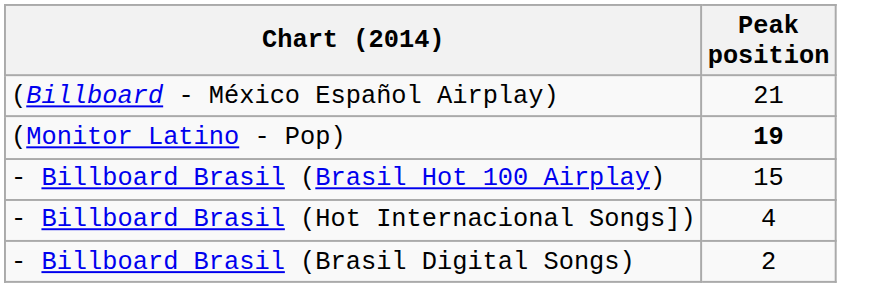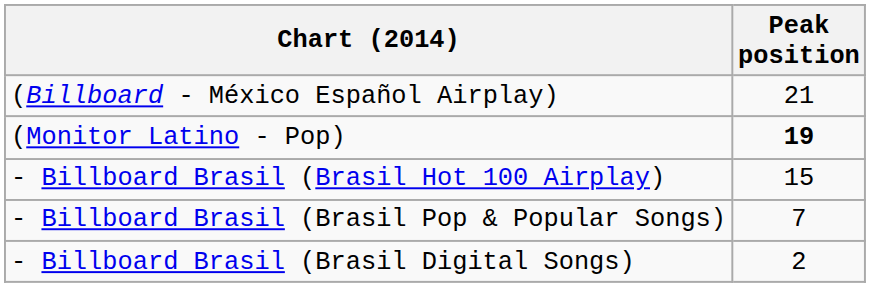+ row: - Billboard Brasil (Brasil Pop & Popular Songs) | 7
- row: - Billboard Brasil (Hot Internacional Songs]) | 4
